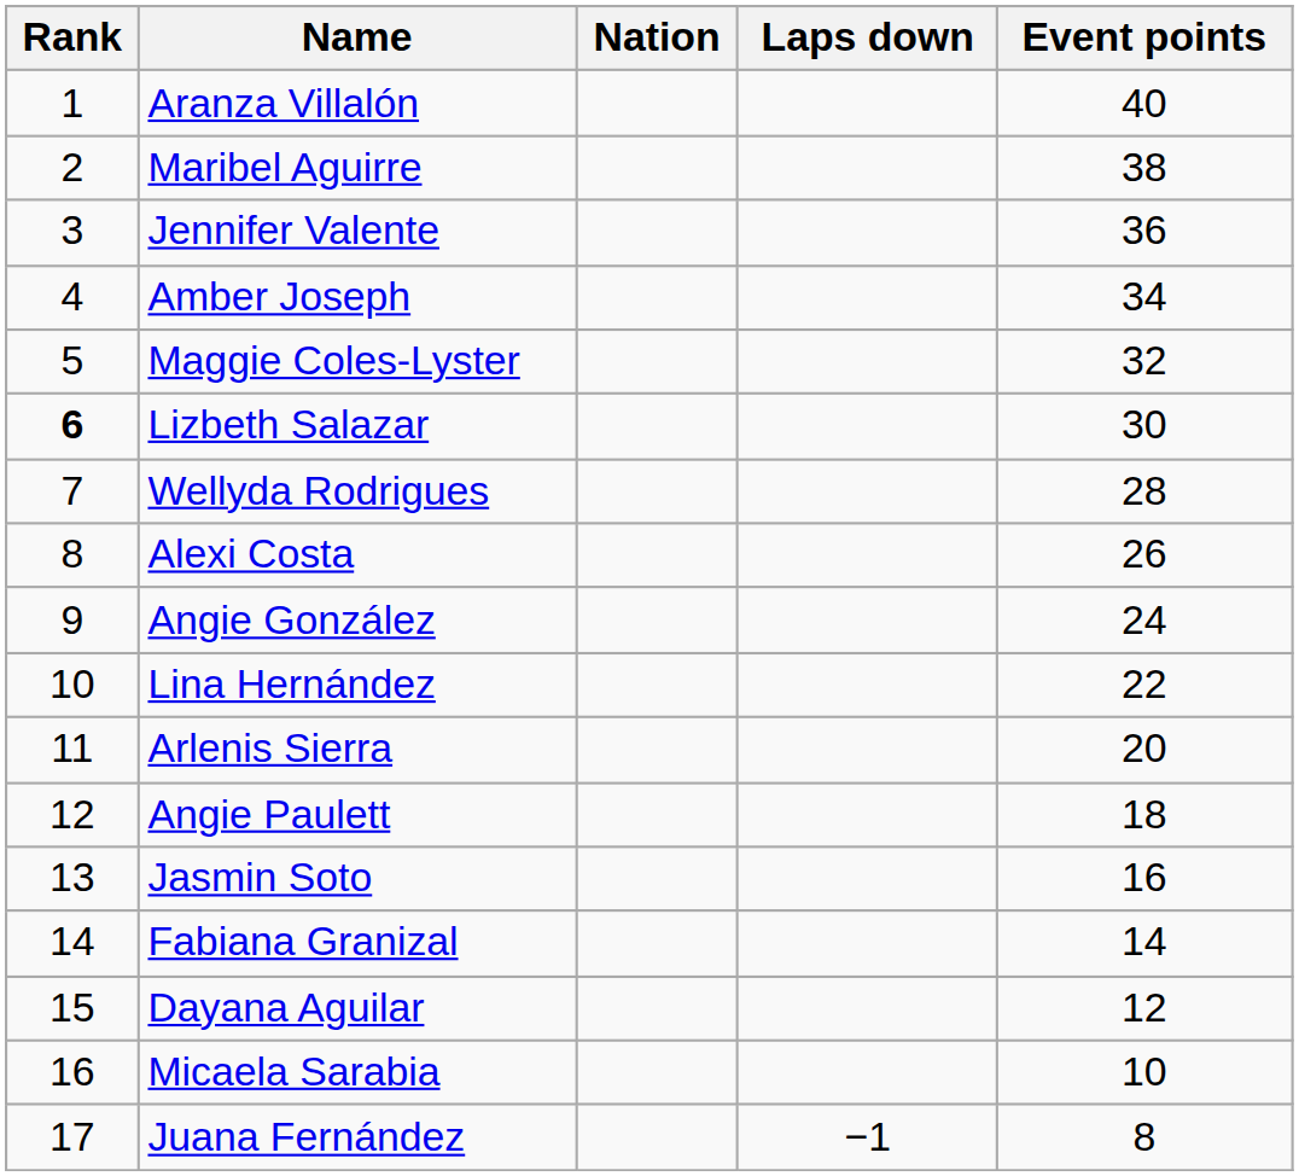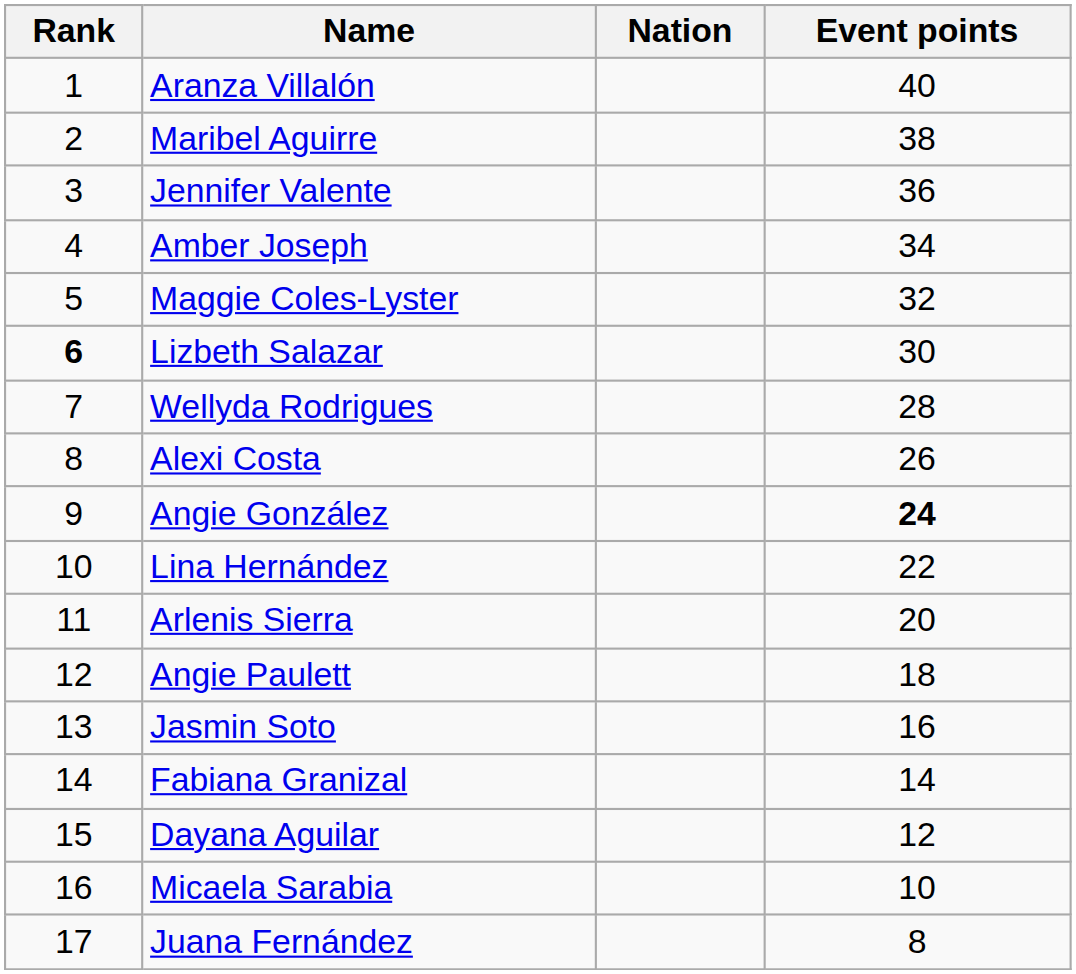- column: Laps down | −1
Angie González | Event points: normal -> bold
